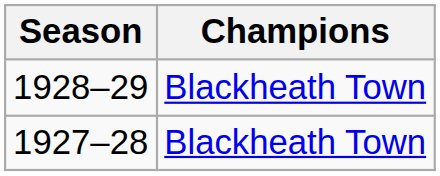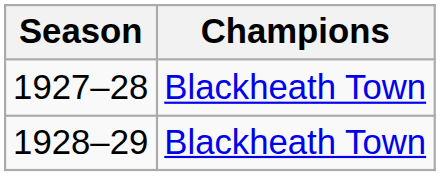rows swapped: 1927–28 <-> 1928–29
